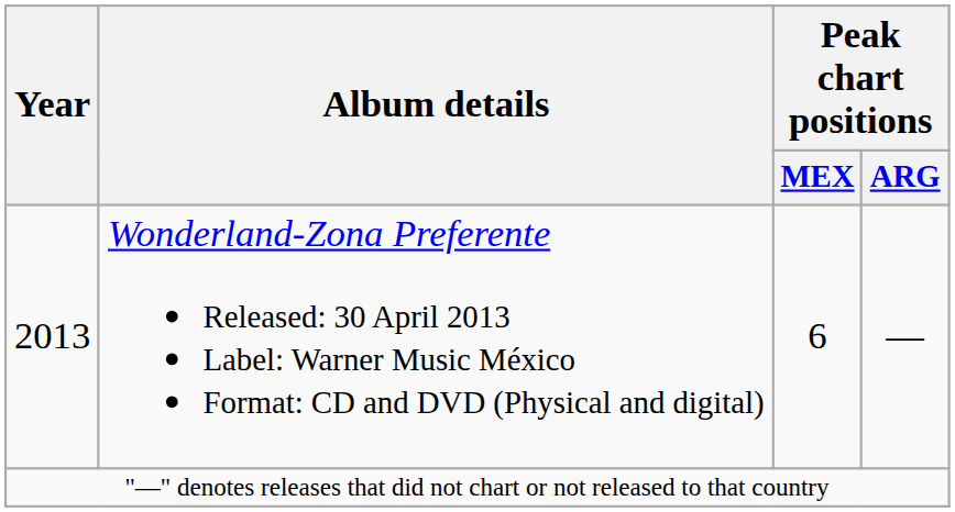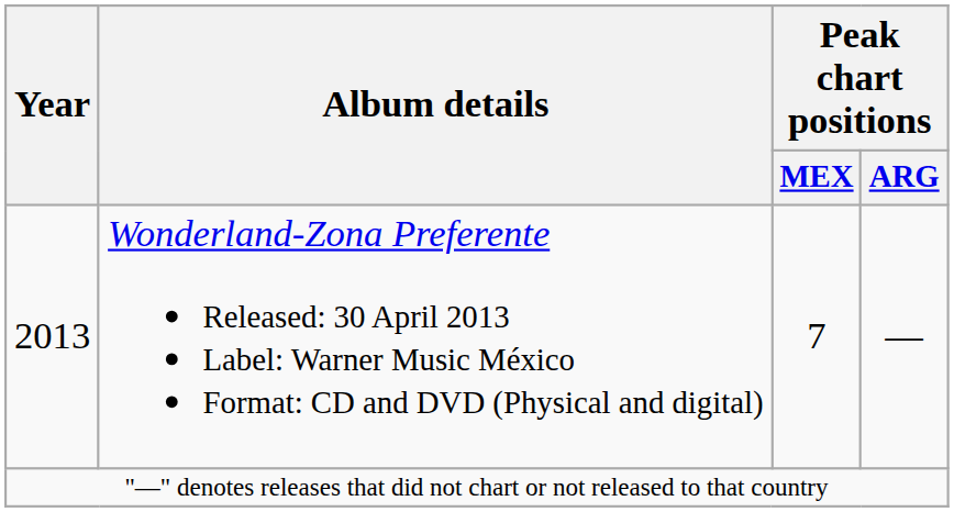2013 | Peak chart positions / MEX: 6 -> 7
